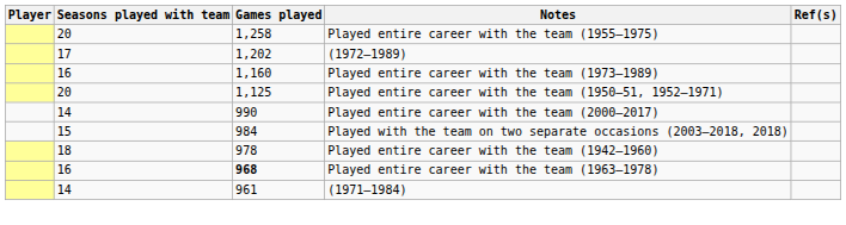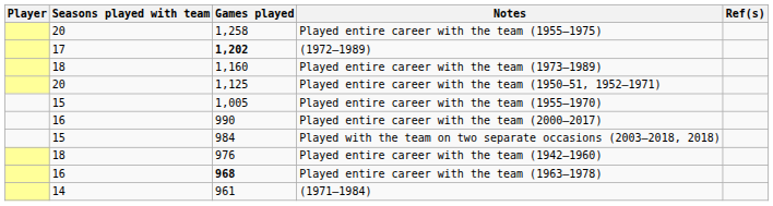(1972–1989) | Games played: normal -> bold
Played entire career with the team (1973–1989) | Seasons played with team: 16 -> 18
+ row: 15 | 1,005 | Played entire career with the team (1955–1970)
Played entire career with the team (2000–2017) | Seasons played with team: 14 -> 16
Played entire career with the team (1942–1960) | Games played: 978 -> 976
